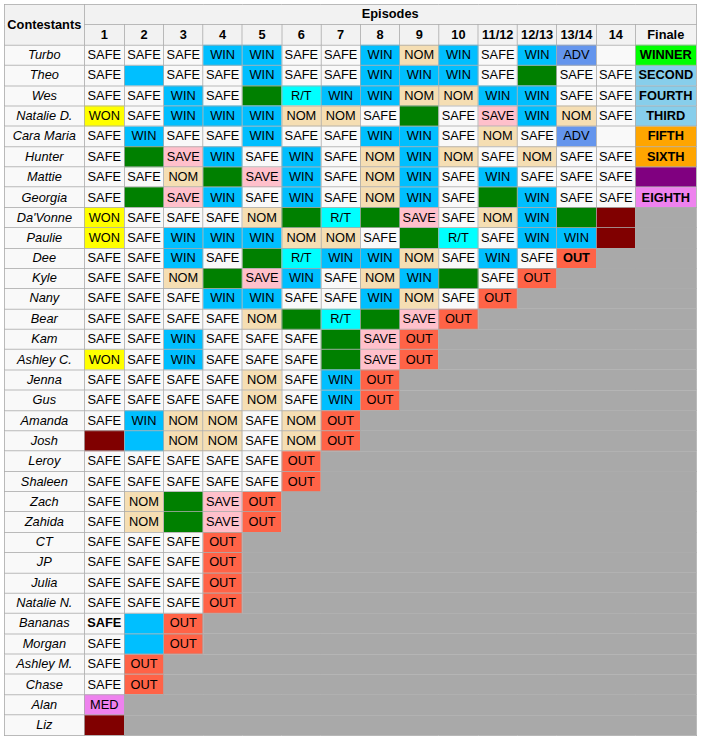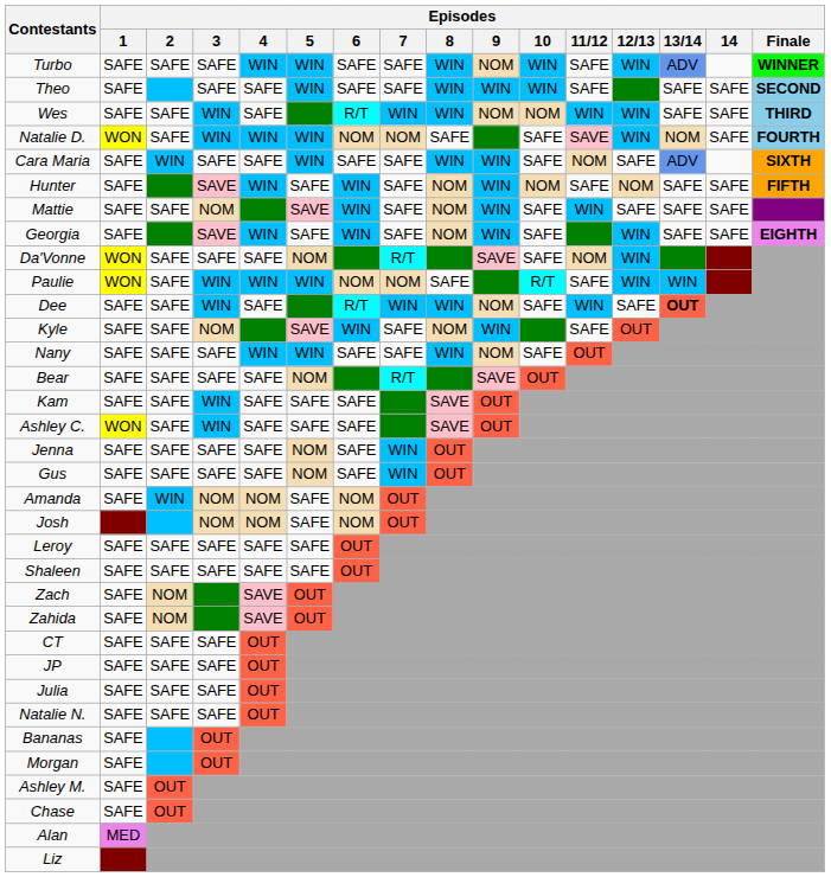Wes | Episodes / Finale: FOURTH -> THIRD
Natalie D. | Episodes / Finale: THIRD -> FOURTH
Cara Maria | Episodes / Finale: FIFTH -> SIXTH
Hunter | Episodes / Finale: SIXTH -> FIFTH
Bananas | Episodes / 1: bold -> normal
